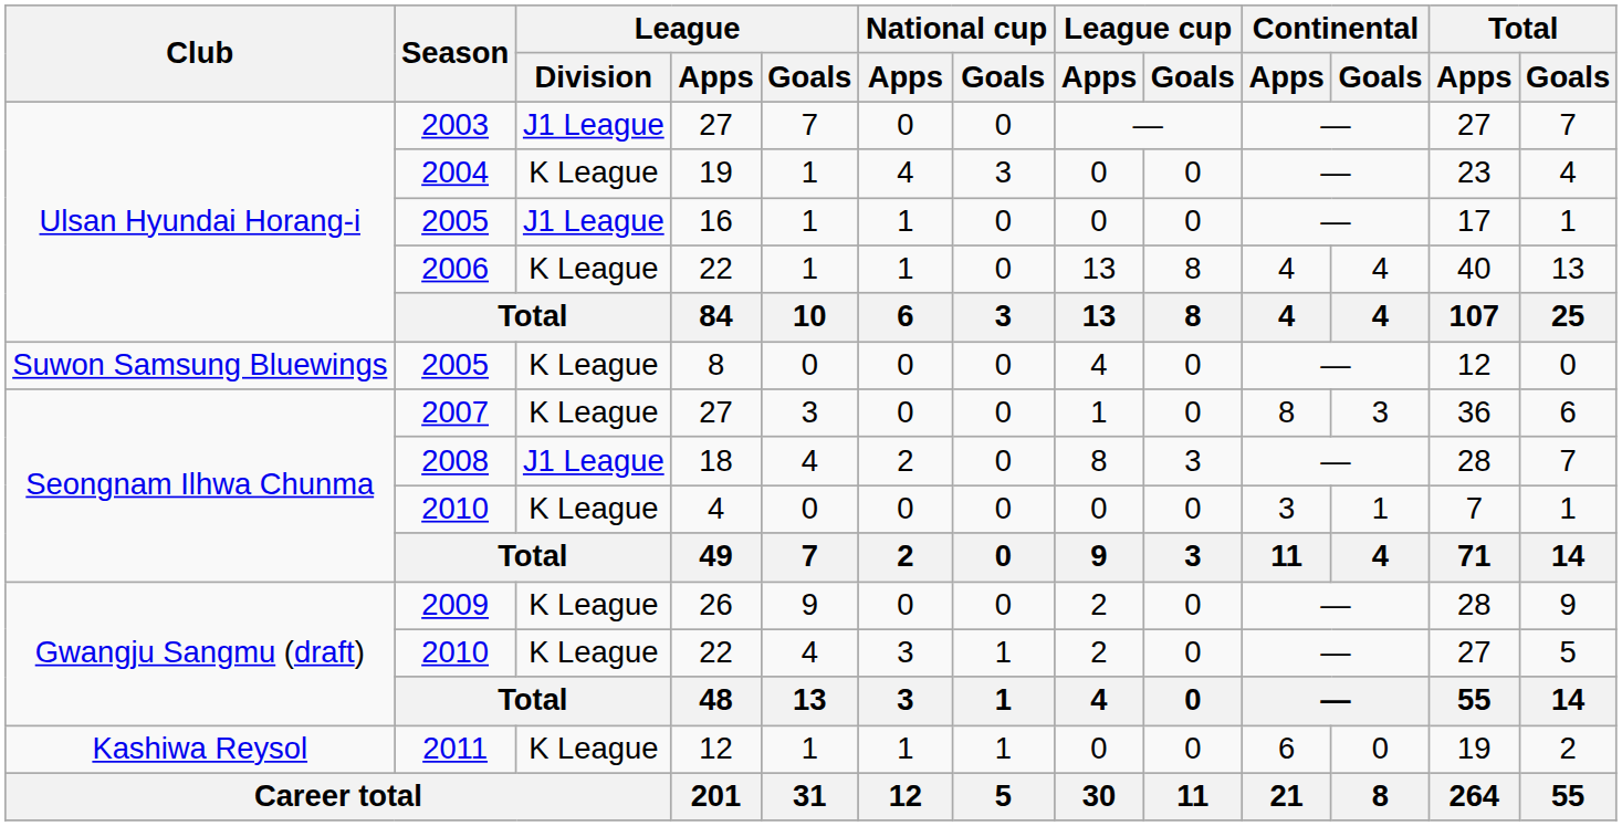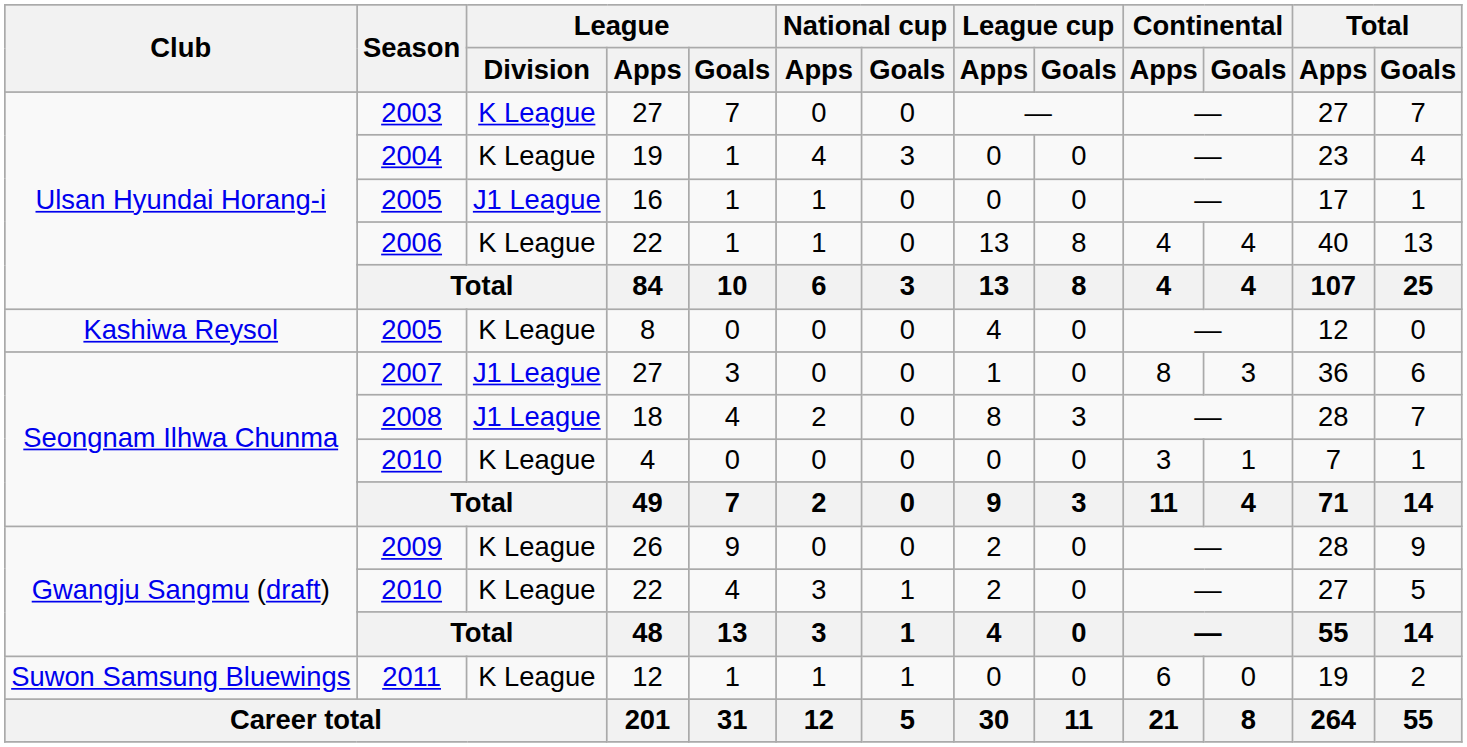2003 | League / Division: J1 League -> K League
2005 / 8 | Club: Suwon Samsung Bluewings -> Kashiwa Reysol
2007 | League / Division: K League -> J1 League
2011 | Club: Kashiwa Reysol -> Suwon Samsung Bluewings
